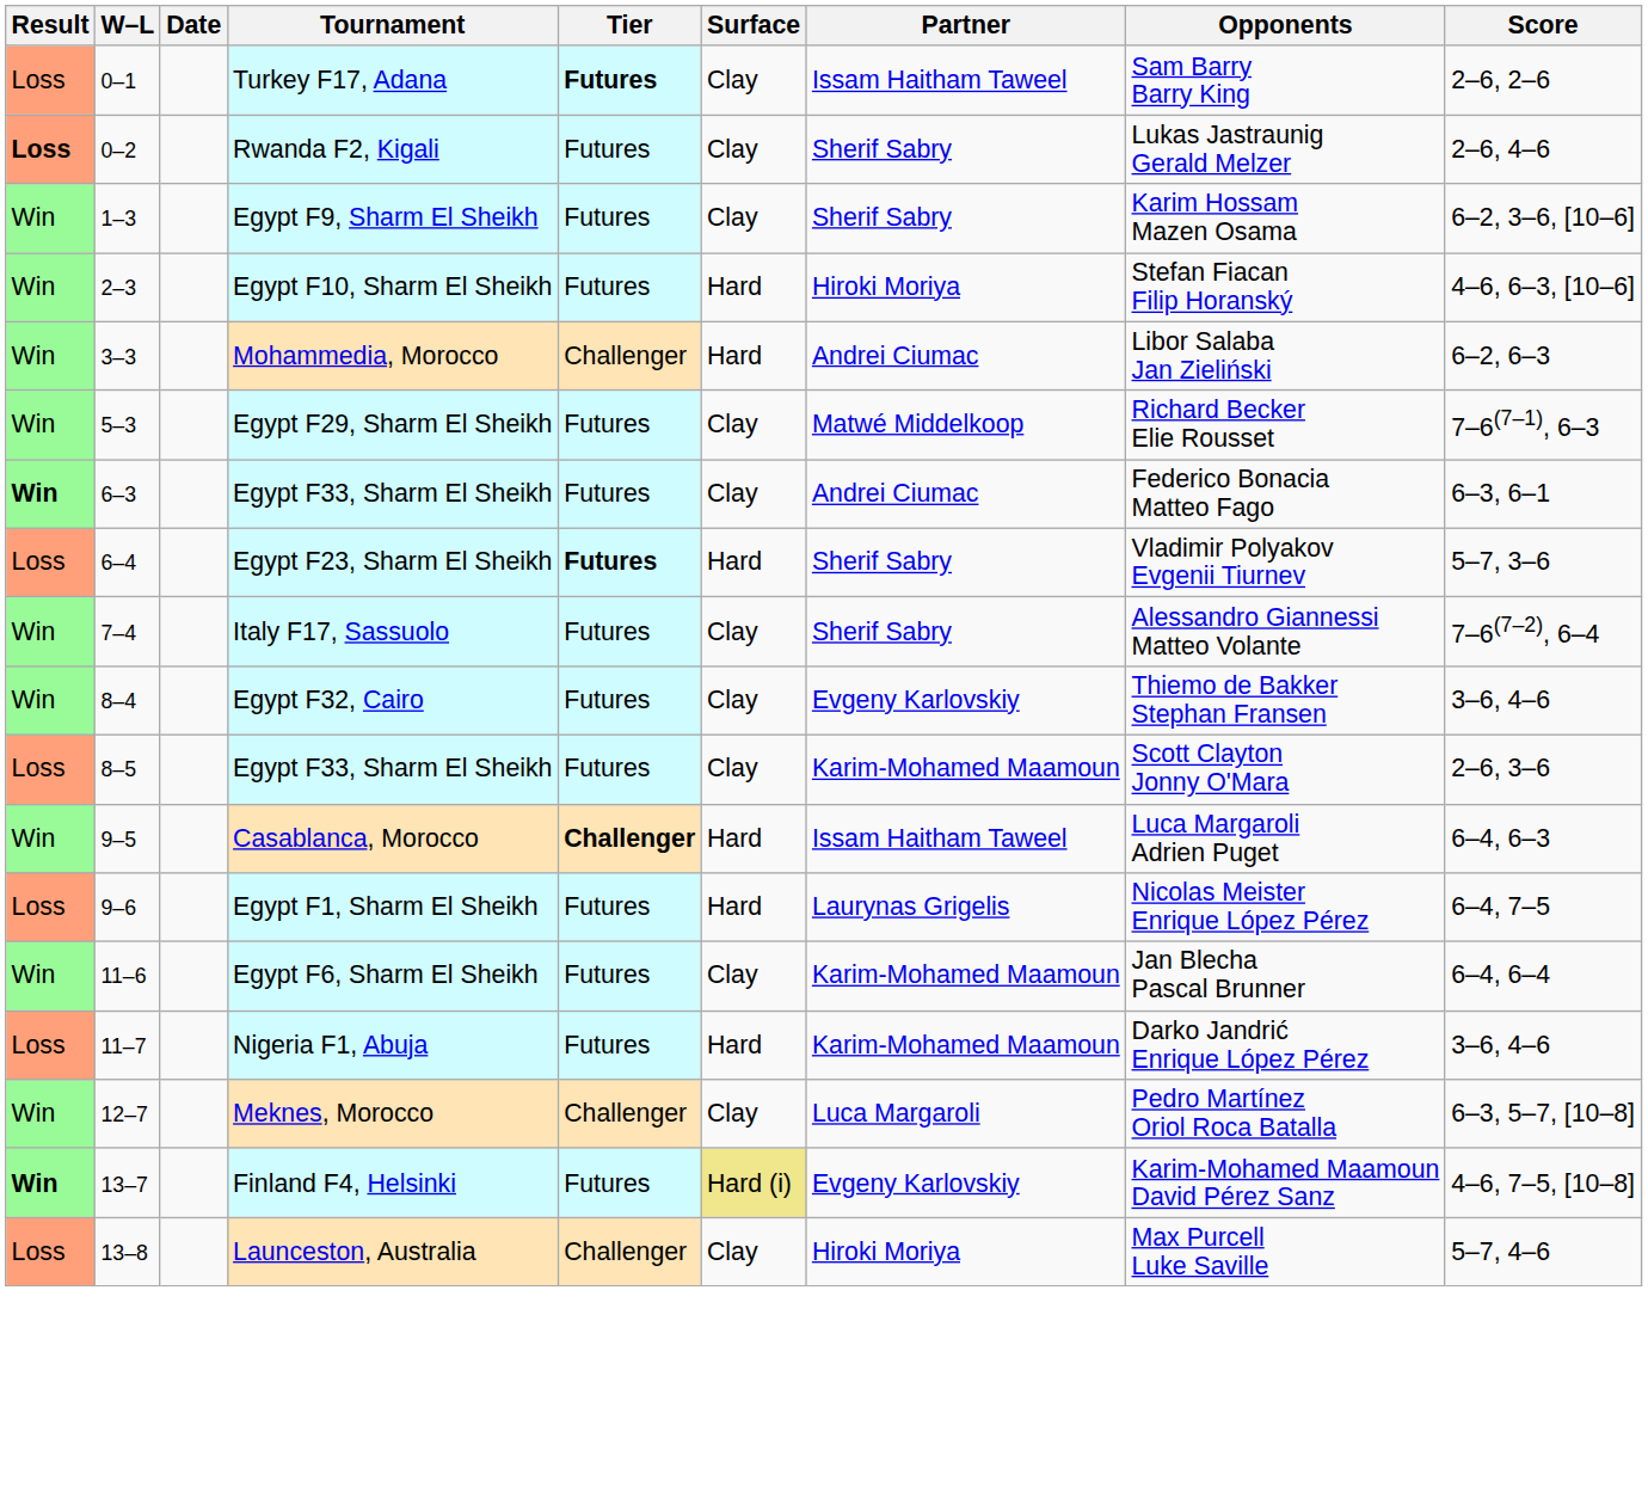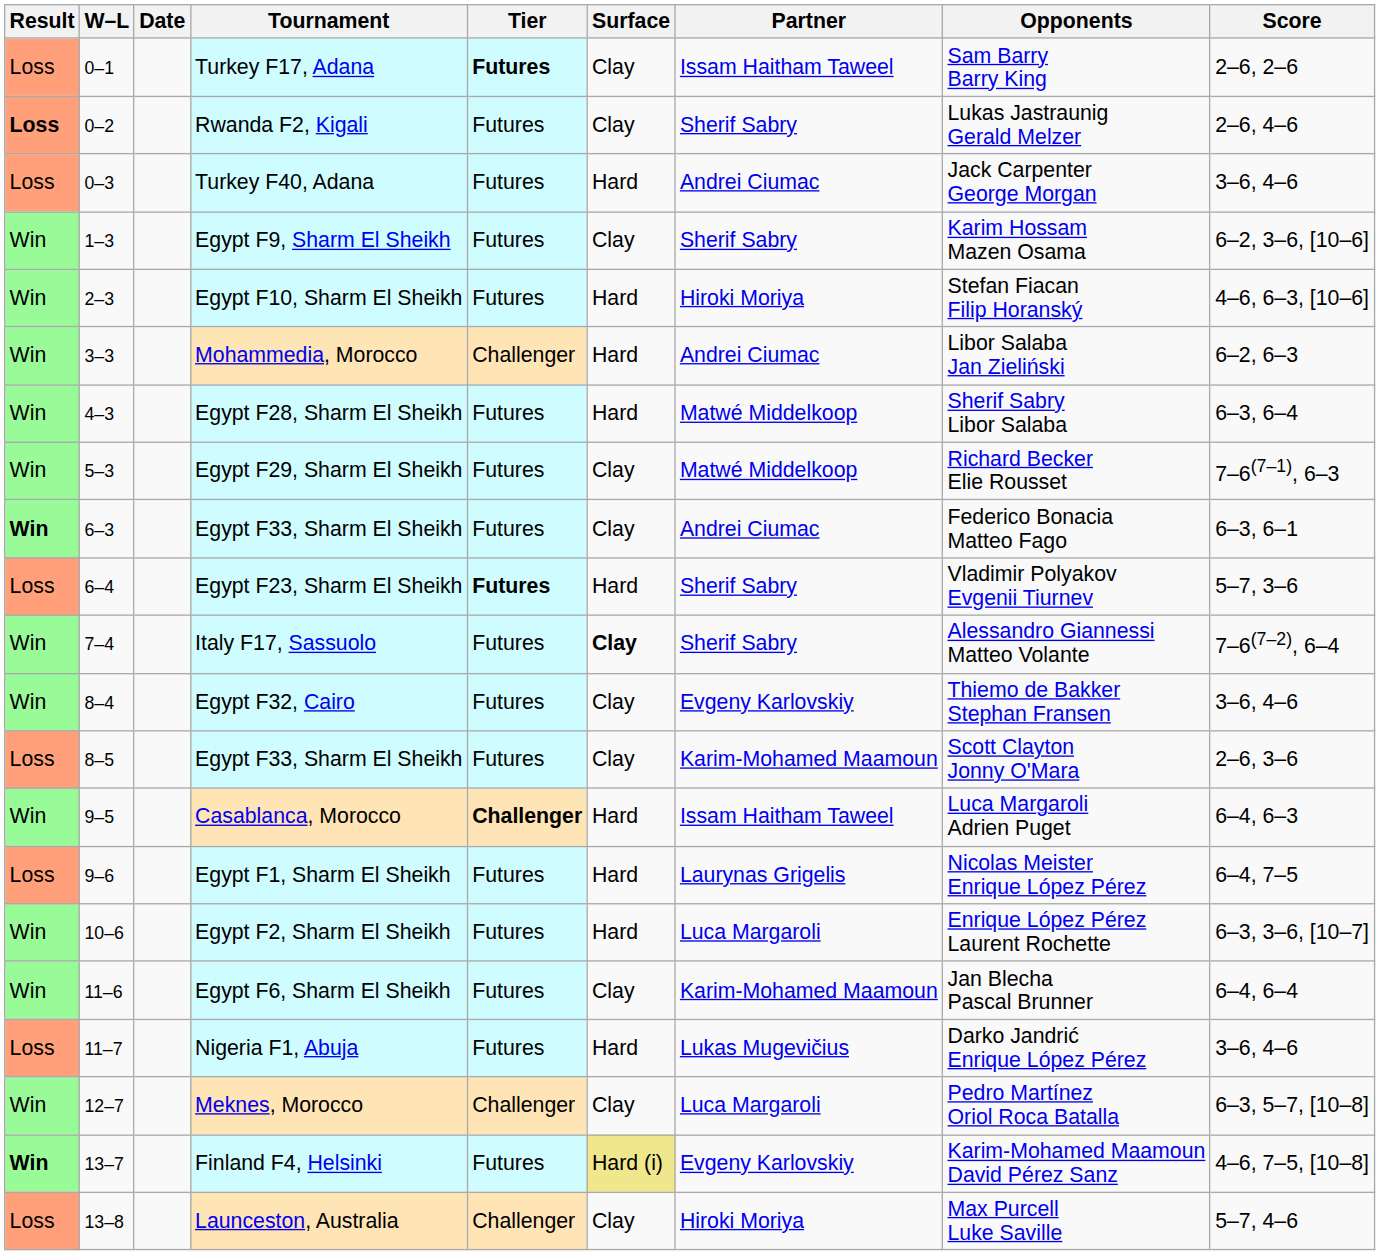+ row: Loss | 0–3 | Turkey F40, Adana | Futures | Hard | Andrei Ciumac | Jack Carpenter George Morgan | 3–6, 4–6
+ row: Win | 4–3 | Egypt F28, Sharm El Sheikh | Futures | Hard | Matwé Middelkoop | Sherif Sabry Libor Salaba | 6–3, 6–4
Italy F17, Sassuolo | Surface: normal -> bold
+ row: Win | 10–6 | Egypt F2, Sharm El Sheikh | Futures | Hard | Luca Margaroli | Enrique López Pérez Laurent Rochette | 6–3, 3–6, [10–7]
Nigeria F1, Abuja | Partner: Karim-Mohamed Maamoun -> Lukas Mugevičius
